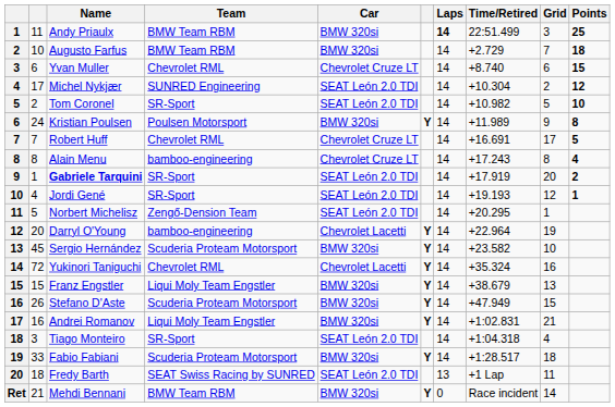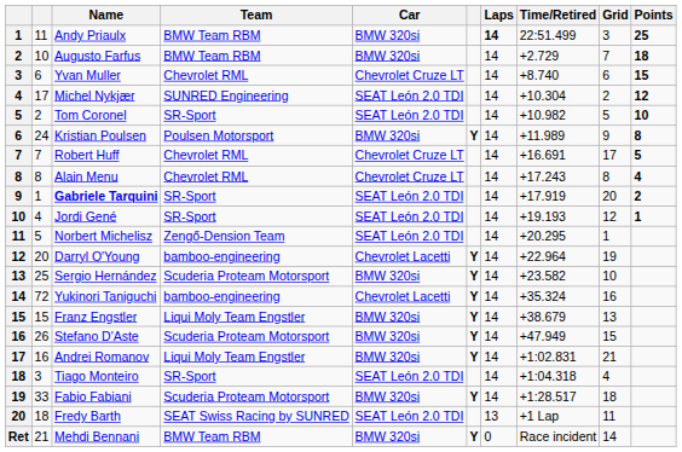Alain Menu | Team: bamboo-engineering -> Chevrolet RML
Sergio Hernández | column 2: 45 -> 25
Yukinori Taniguchi | Team: Chevrolet RML -> bamboo-engineering
